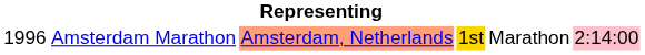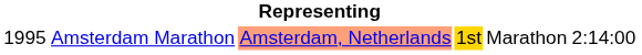Amsterdam Marathon | column 1: 1996 -> 1995
Amsterdam Marathon | column 6: pink background -> no background
